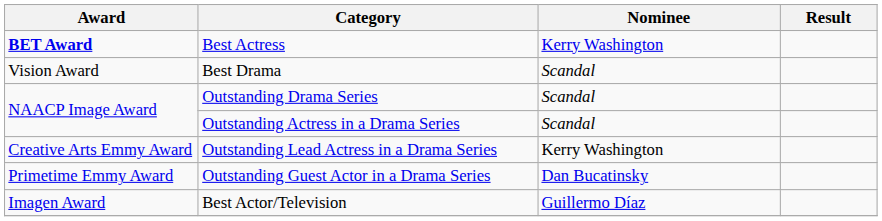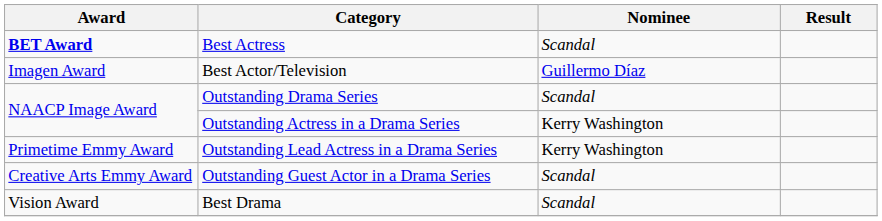Best Actress | Nominee: Kerry Washington -> Scandal
rows swapped: Best Actor/Television <-> Best Drama
Outstanding Actress in a Drama Series | Nominee: Scandal -> Kerry Washington
Outstanding Lead Actress in a Drama Series | Award: Creative Arts Emmy Award -> Primetime Emmy Award
Outstanding Guest Actor in a Drama Series | Award: Primetime Emmy Award -> Creative Arts Emmy Award
Outstanding Guest Actor in a Drama Series | Nominee: Dan Bucatinsky -> Scandal
